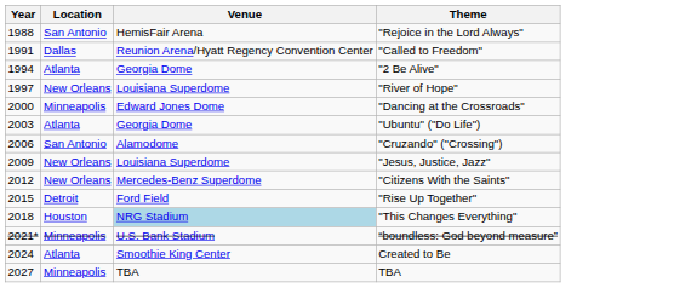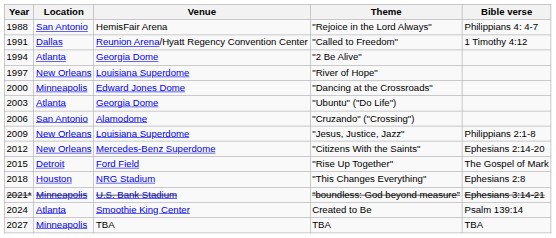+ column: Bible verse | Philippians 4: 4-7 | 1 Timothy 4:12 | Philippians 2:1-8 | Ephesians 2:14-20 | The Gospel of Mark | Ephesians 2:8 | Ephesians 3:14-21 | Psalm 139:14 | TBA
"This Changes Everything" | Venue: lightblue background -> no background
